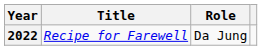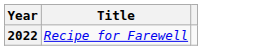- column: Role | Da Jung
